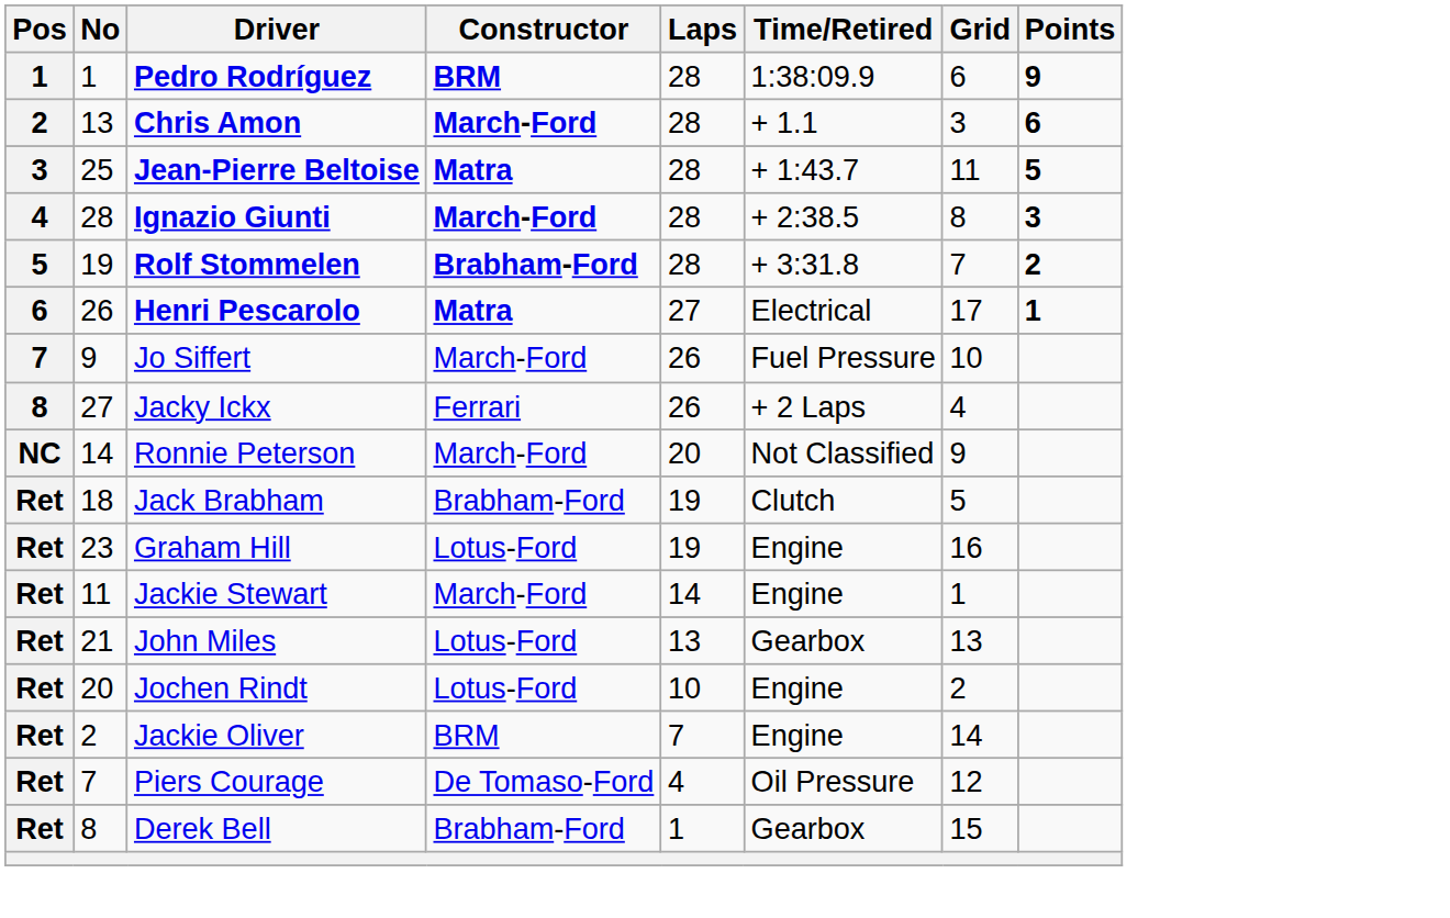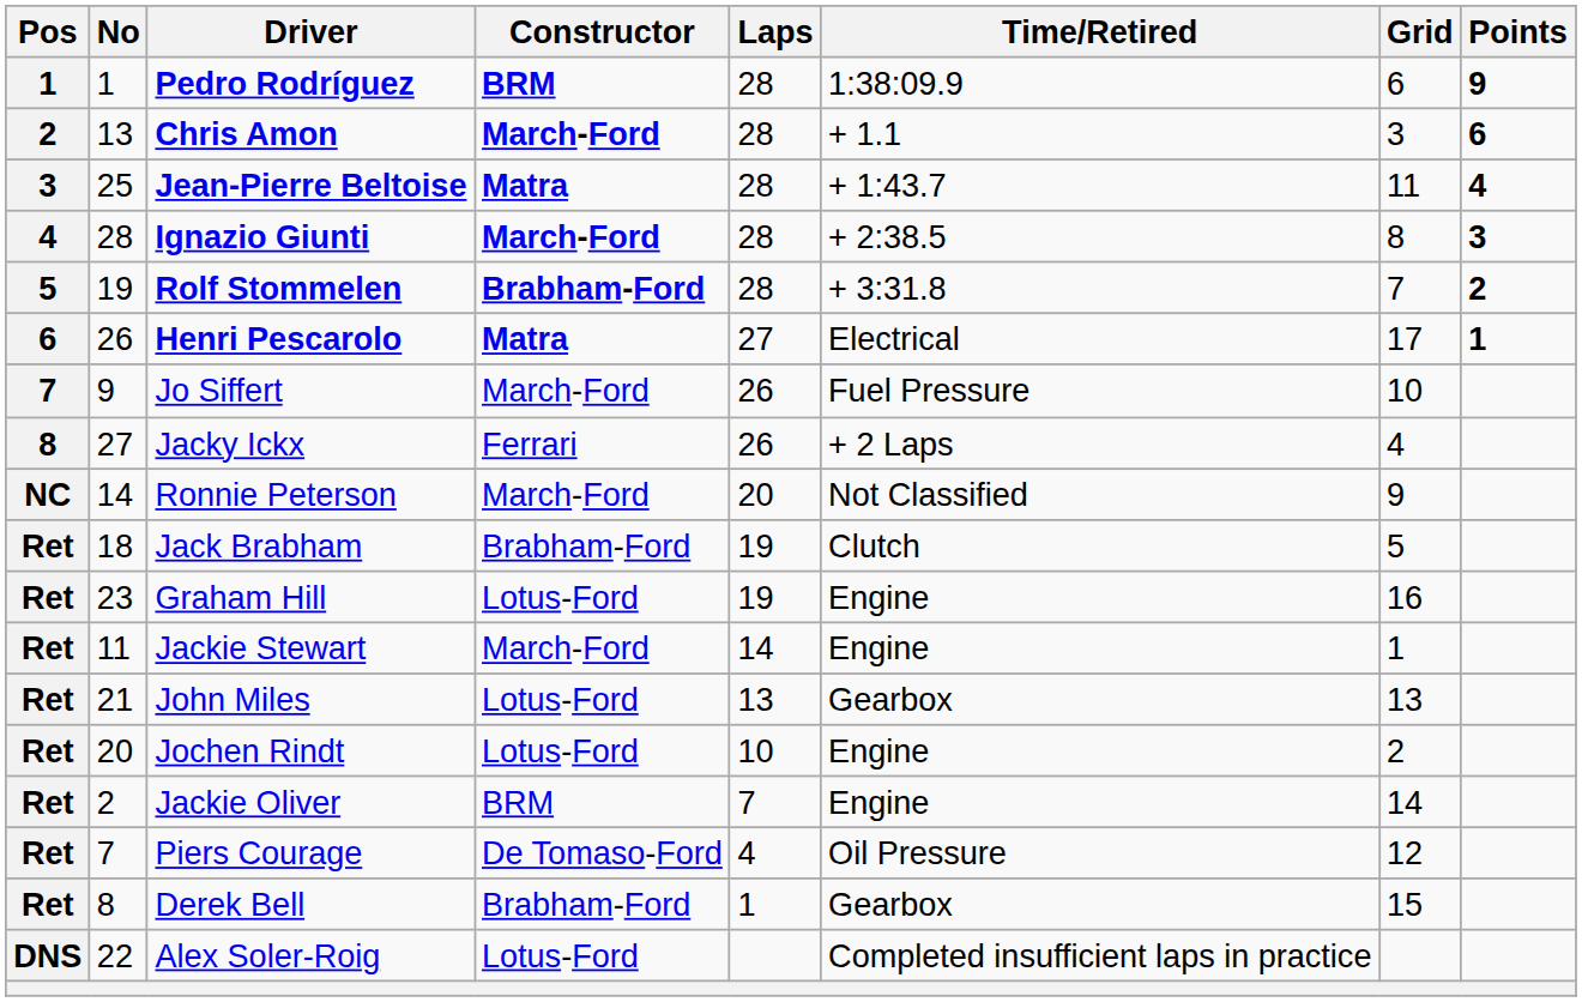Jean-Pierre Beltoise | Points: 5 -> 4
+ row: DNS | 22 | Alex Soler-Roig | Lotus-Ford | Completed insufficient laps in practice
